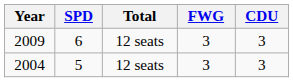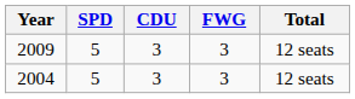columns swapped: CDU <-> Total
2009 | SPD: 6 -> 5
